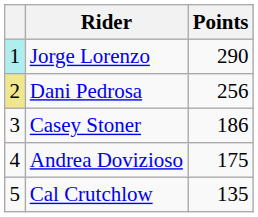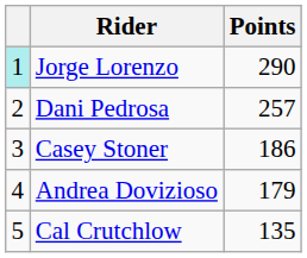Dani Pedrosa | column 1: khaki background -> no background
Dani Pedrosa | Points: 256 -> 257
Andrea Dovizioso | Points: 175 -> 179
